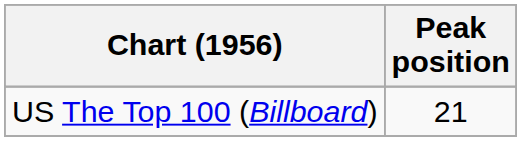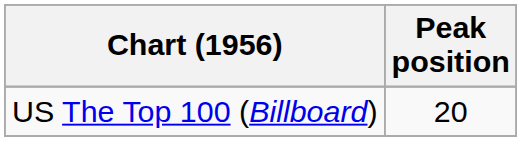US The Top 100 (Billboard) | Peak position: 21 -> 20
